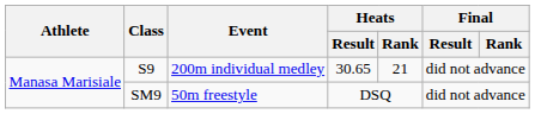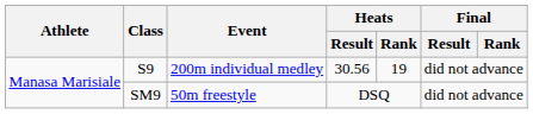S9 | Heats / Result: 30.65 -> 30.56
S9 | Heats / Rank: 21 -> 19
